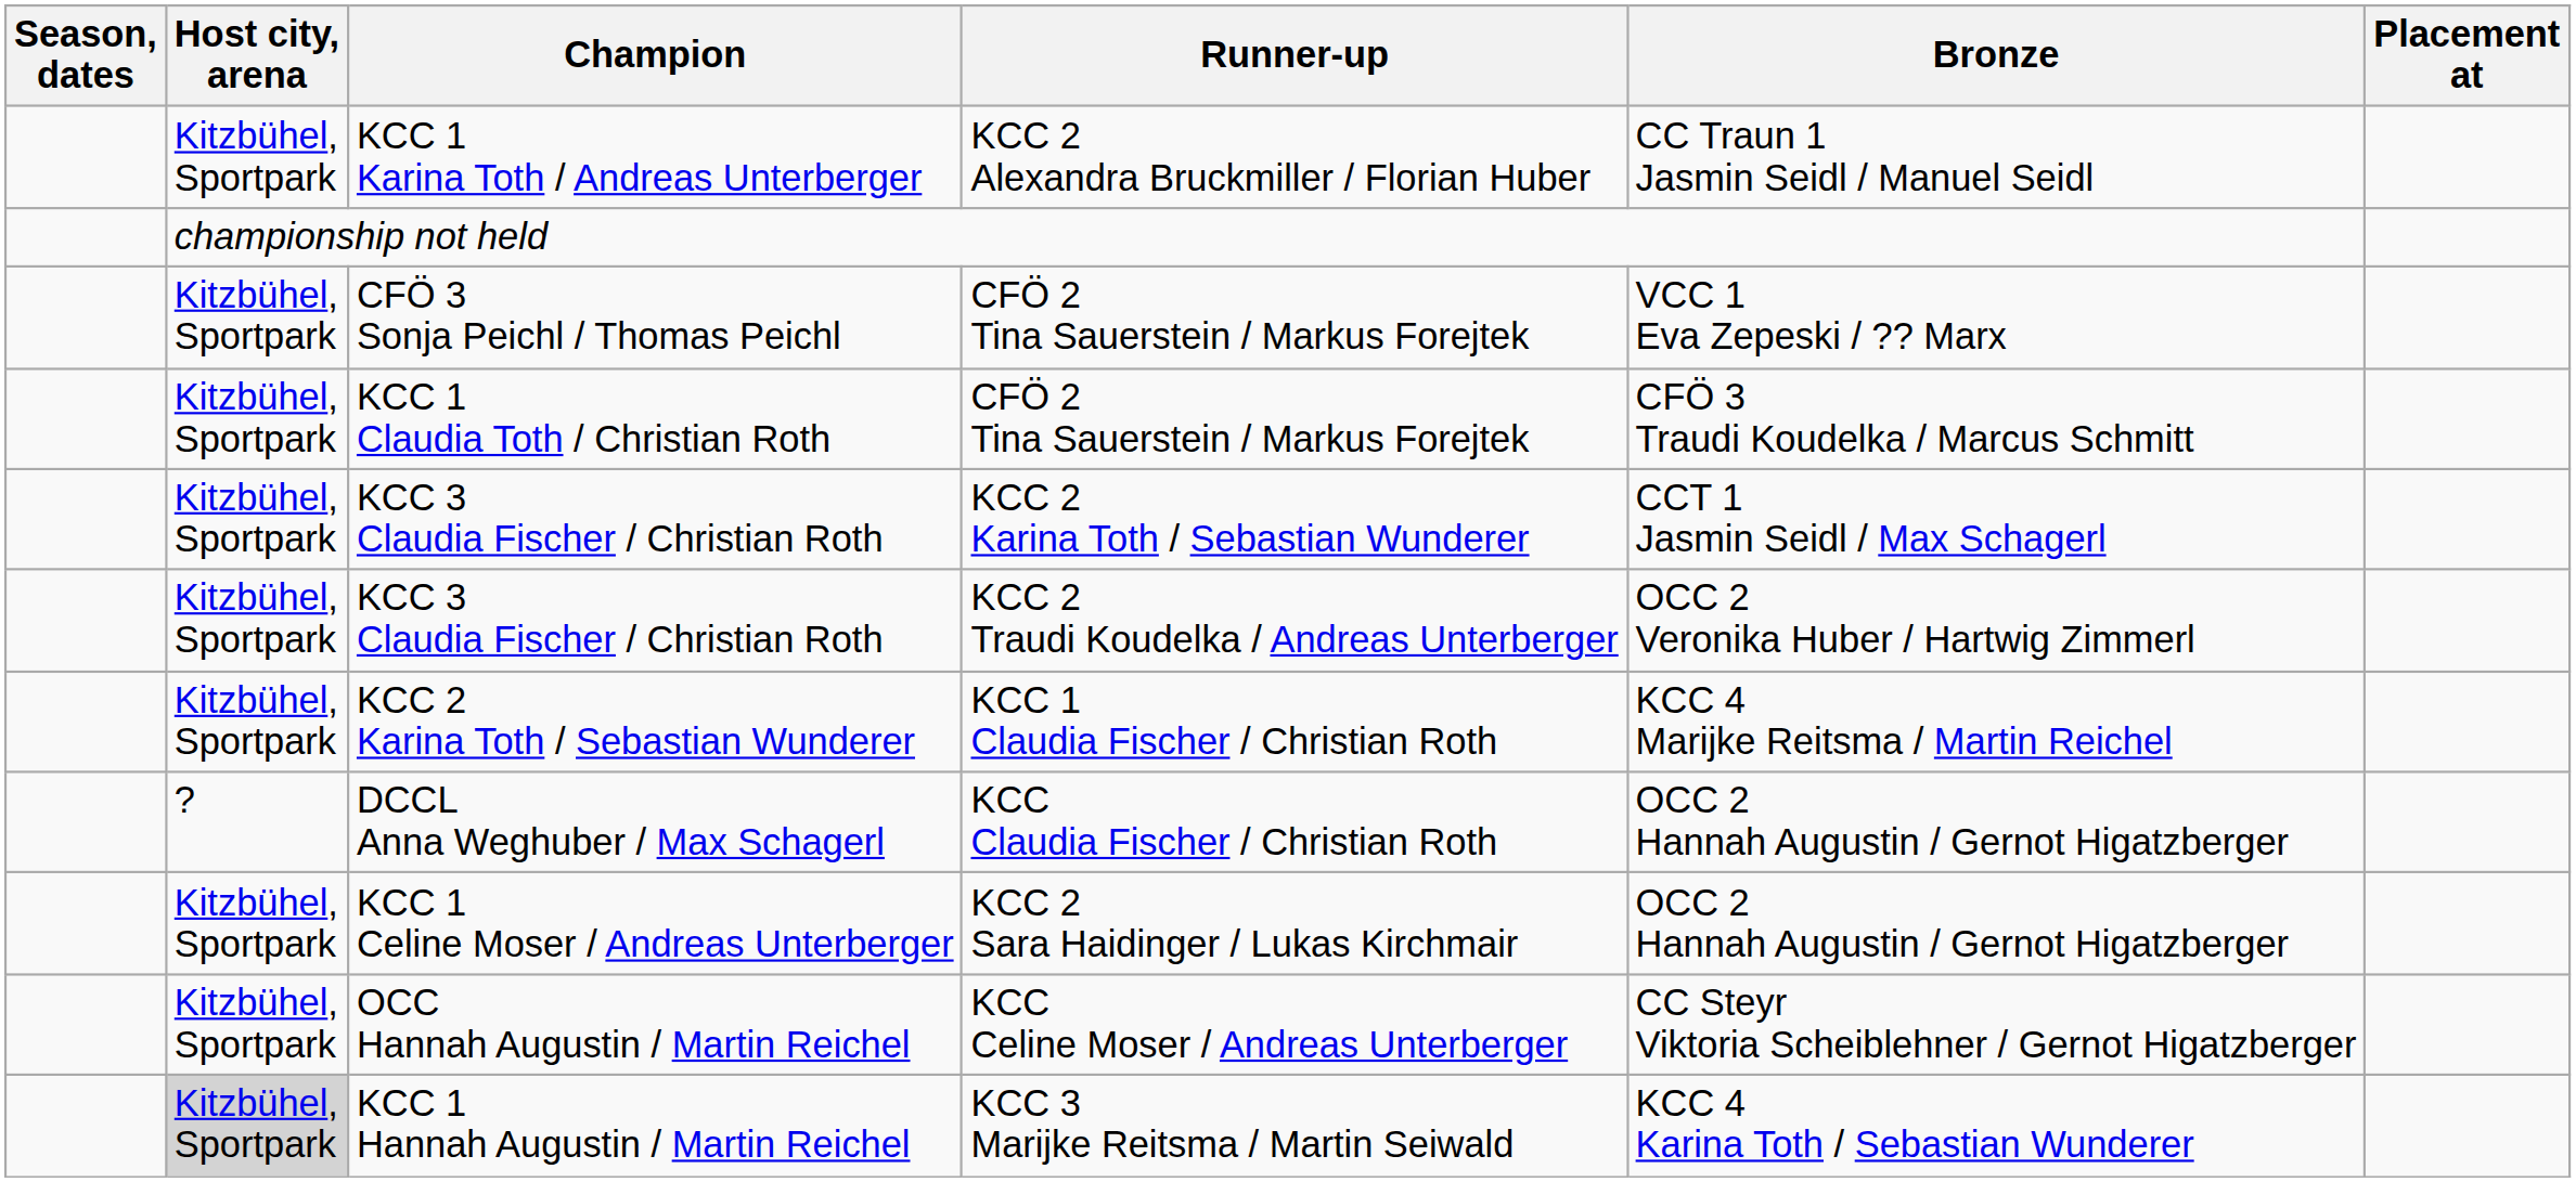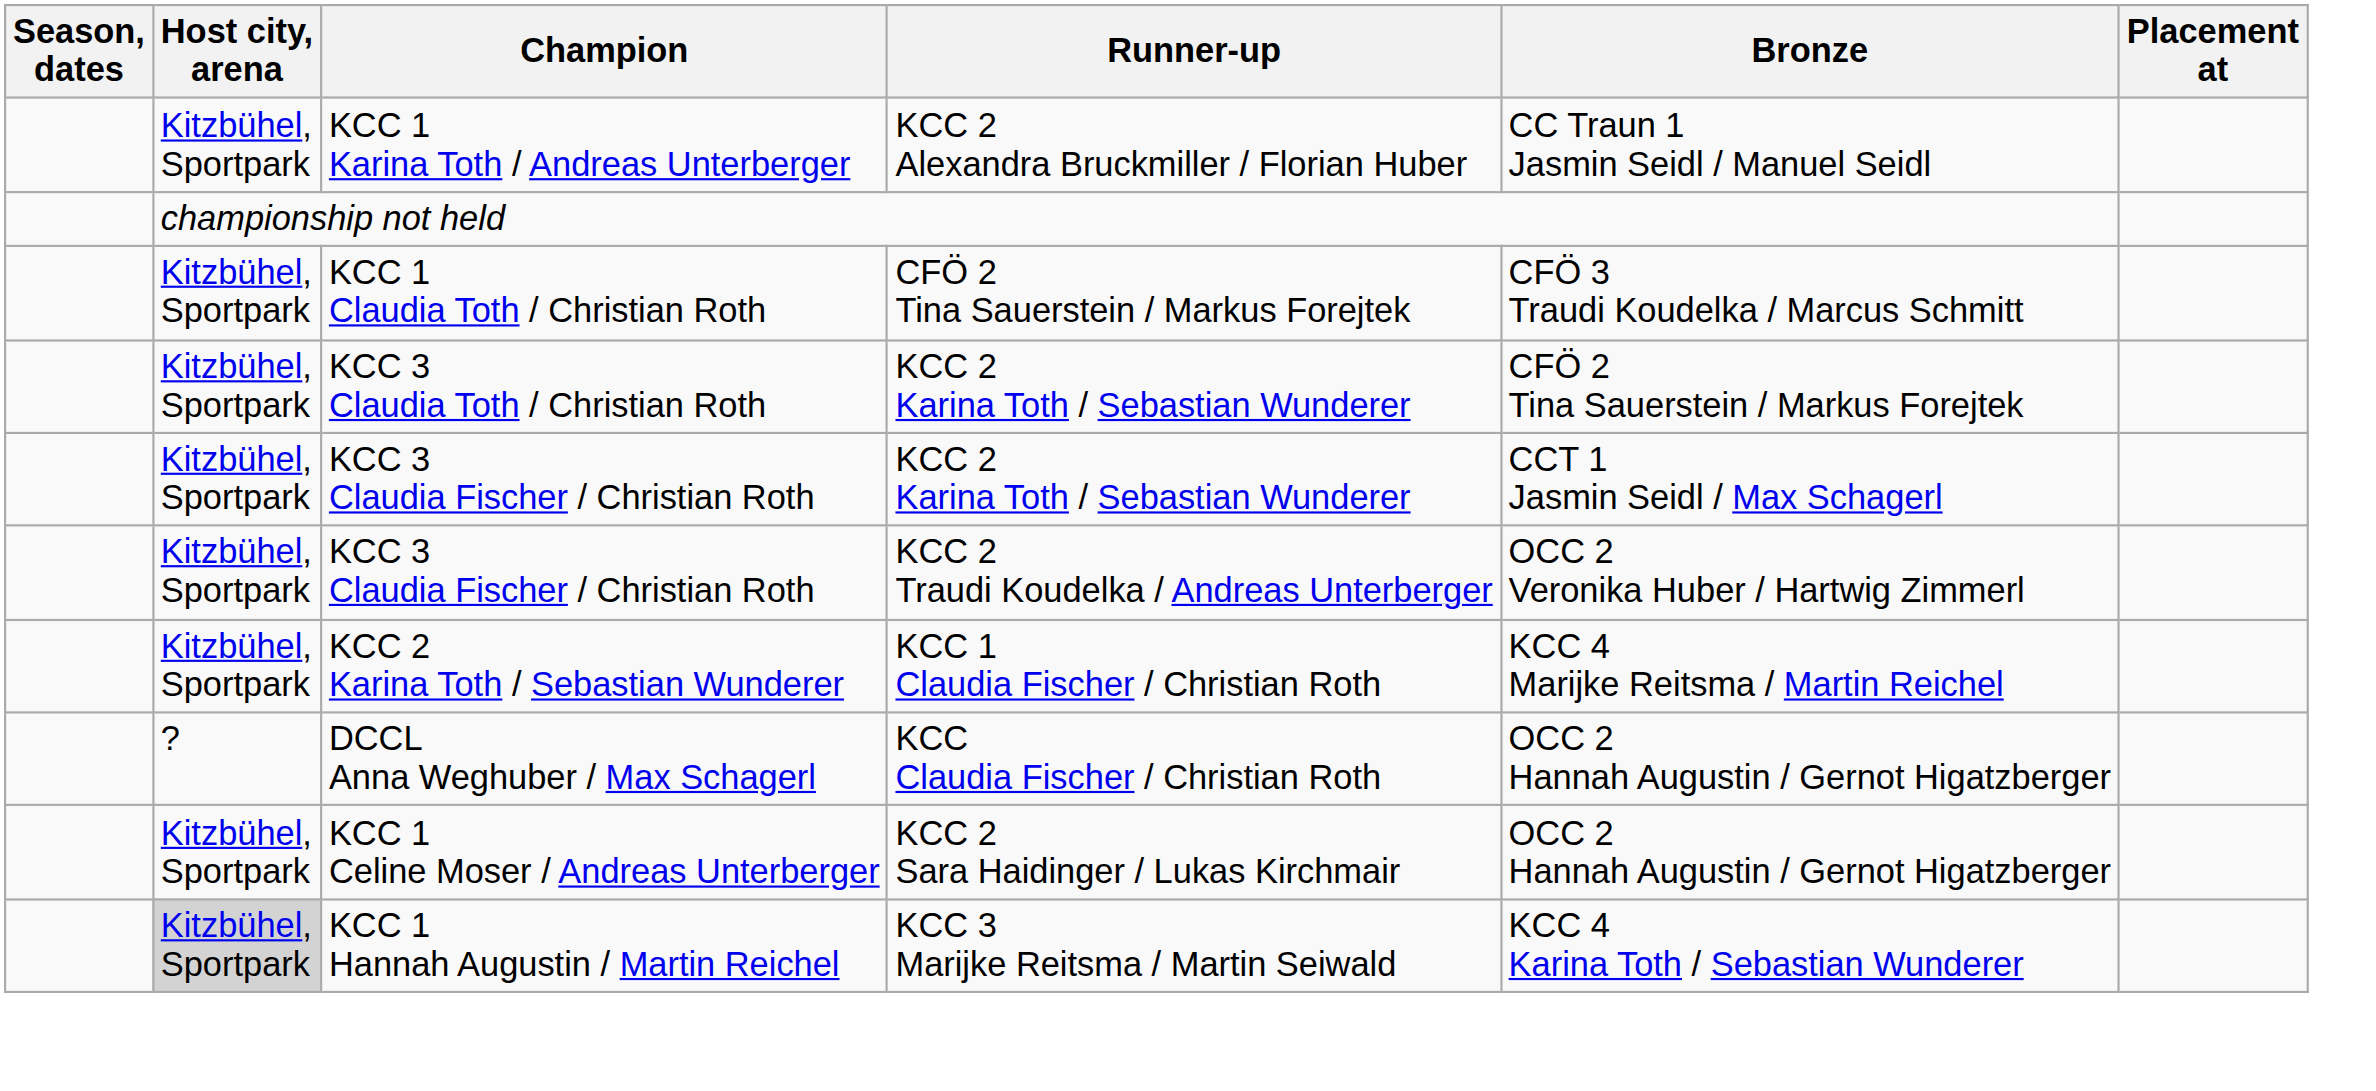- row: Kitzbühel, Sportpark | CFÖ 3 Sonja Peichl / Thomas Peichl | CFÖ 2 Tina Sauerstein / Markus Forejtek | VCC 1 Eva Zepeski / ?? Marx
+ row: Kitzbühel, Sportpark | KCC 3 Claudia Toth / Christian Roth | KCC 2 Karina Toth / Sebastian Wunderer | CFÖ 2 Tina Sauerstein / Markus Forejtek
- row: Kitzbühel, Sportpark | OCC Hannah Augustin / Martin Reichel | KCC Celine Moser / Andreas Unterberger | CC Steyr Viktoria Scheiblehner / Gernot Higatzberger
